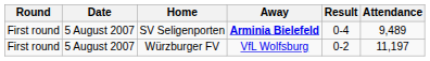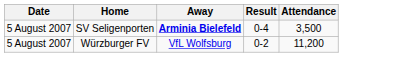- column: Round | First round | First round
SV Seligenporten | Attendance: 9,489 -> 3,500
Würzburger FV | Attendance: 11,197 -> 11,200
